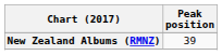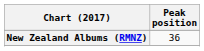New Zealand Albums (RMNZ) | Peak position: 39 -> 36
